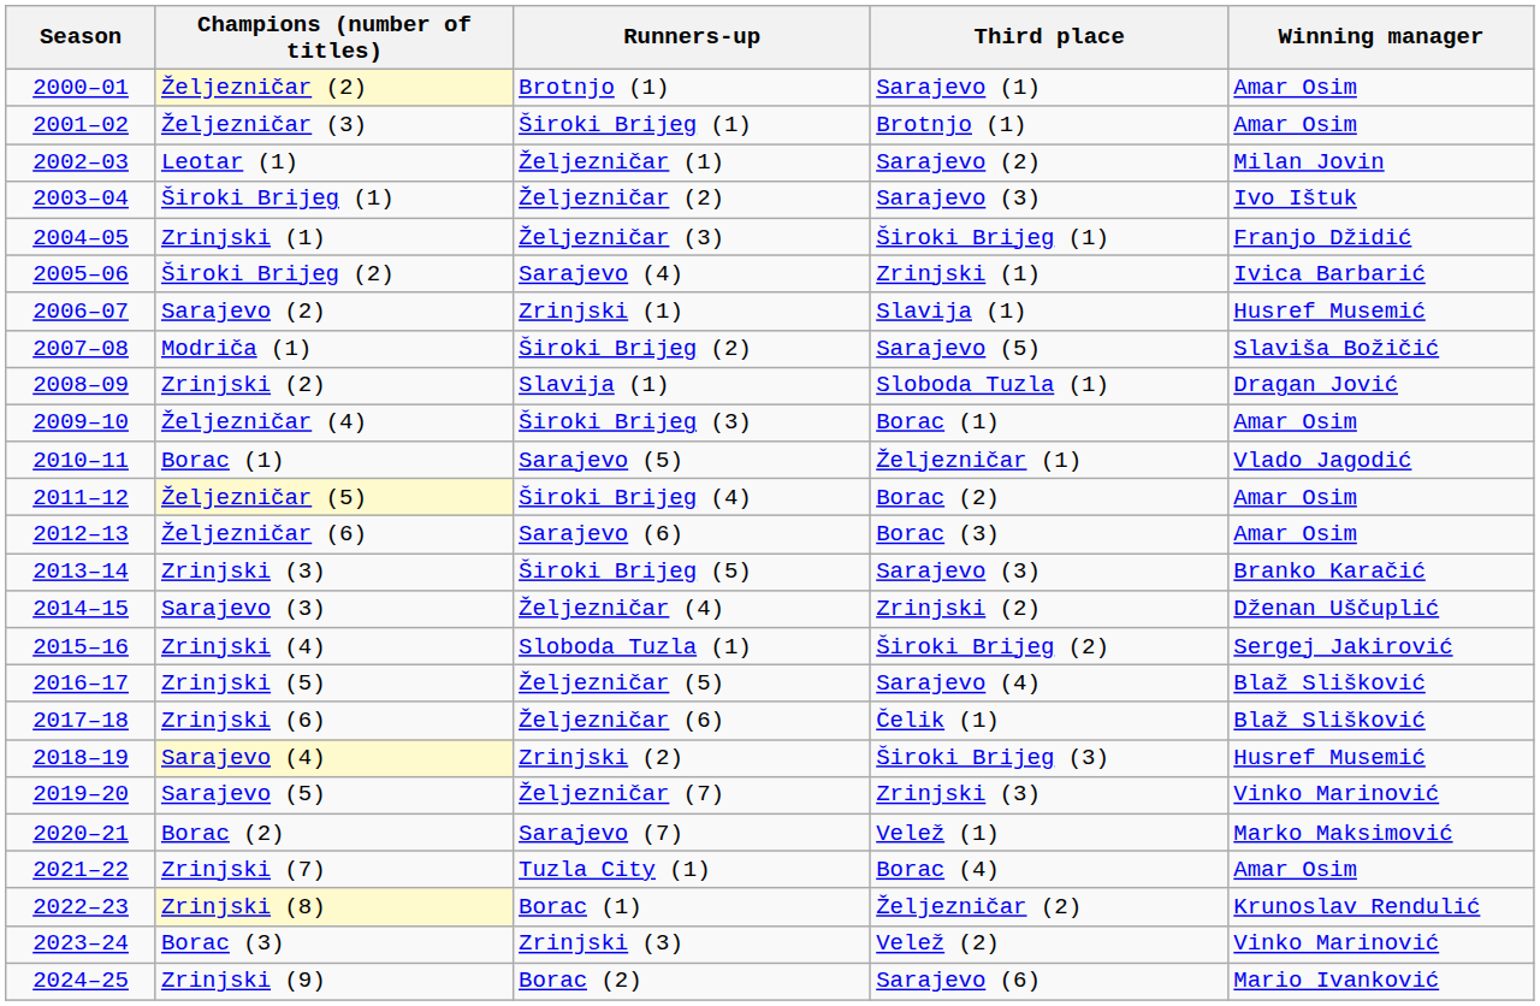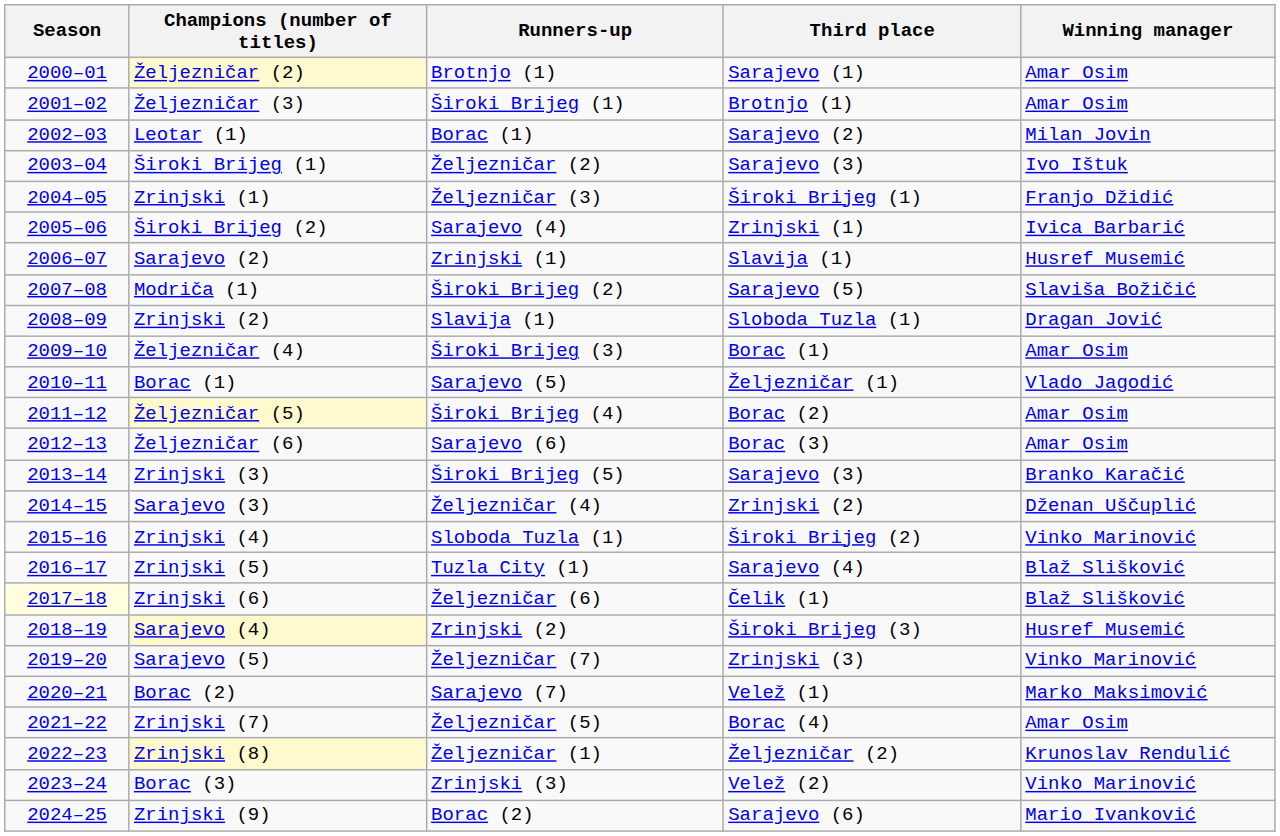Leotar (1) | Runners-up: Željezničar (1) -> Borac (1)
Zrinjski (4) | Winning manager: Sergej Jakirović -> Vinko Marinović
Zrinjski (5) | Runners-up: Željezničar (5) -> Tuzla City (1)
Zrinjski (6) | Season: no background -> lightyellow background
Zrinjski (7) | Runners-up: Tuzla City (1) -> Željezničar (5)
Zrinjski (8) | Runners-up: Borac (1) -> Željezničar (1)
